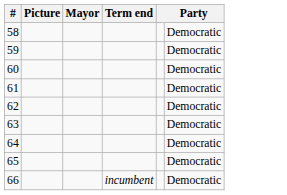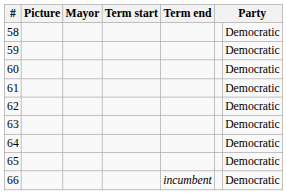+ column: Term start
